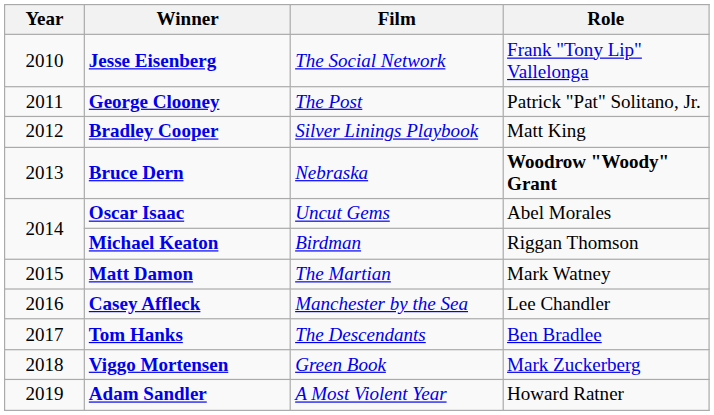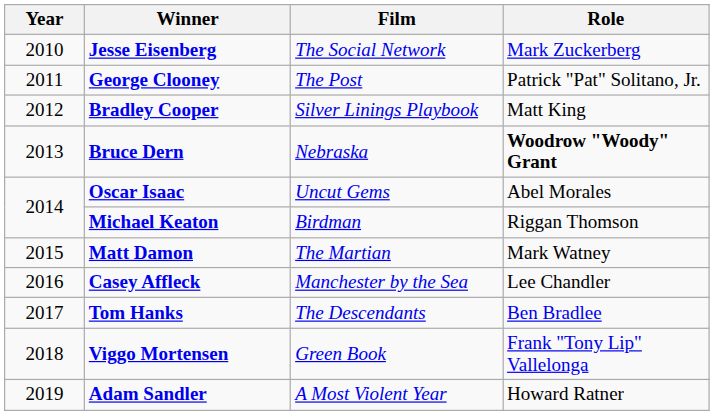Jesse Eisenberg | Role: Frank "Tony Lip" Vallelonga -> Mark Zuckerberg
Viggo Mortensen | Role: Mark Zuckerberg -> Frank "Tony Lip" Vallelonga
